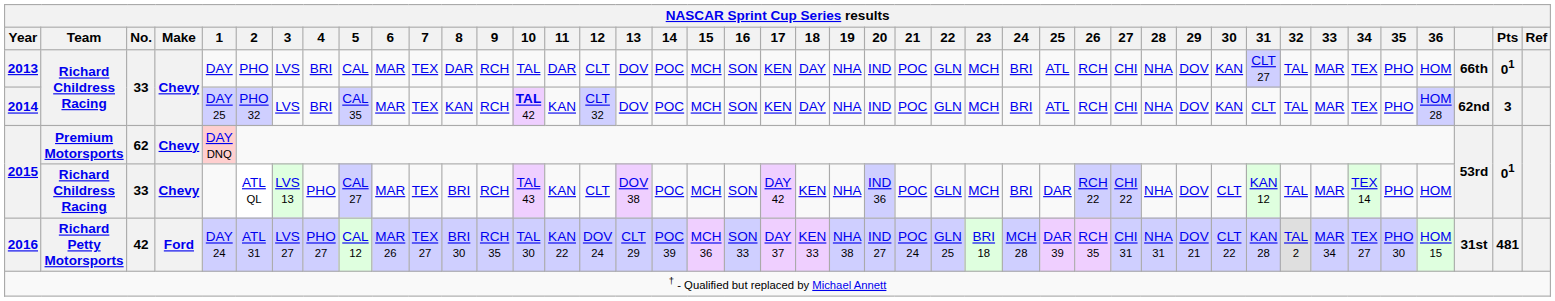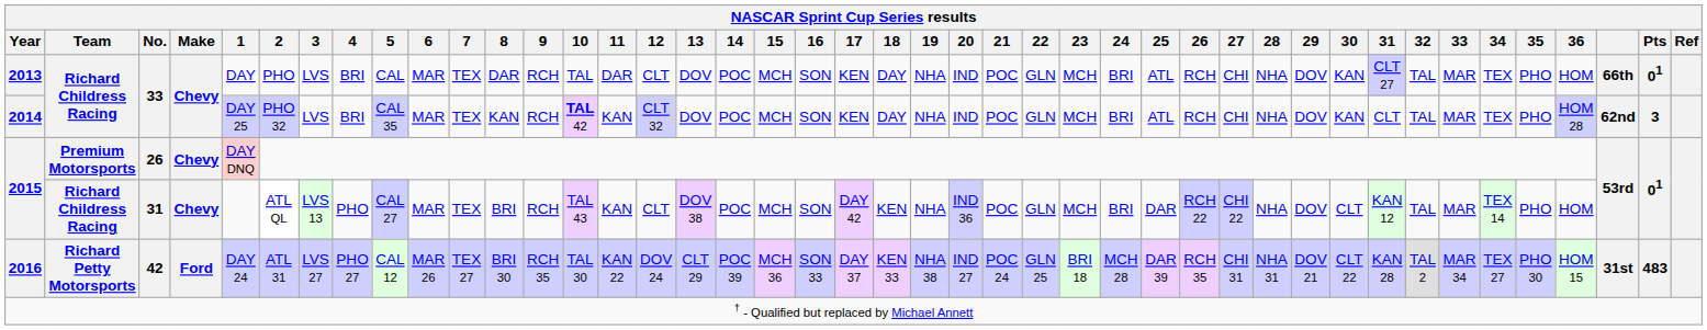2015 / Premium Motorsports | No.: 62 -> 26
2015 / Richard Childress Racing | No.: 33 -> 31
2016 | Pts: 481 -> 483
